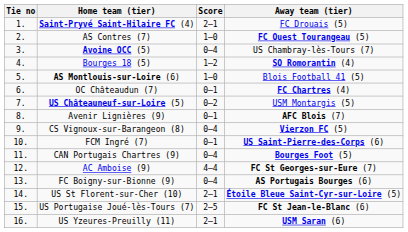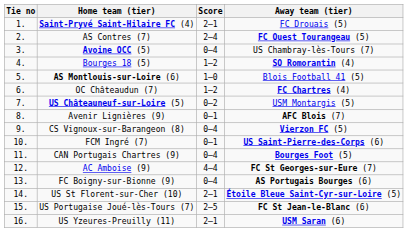AS Contres (7) | Score: 1–0 -> 2–4
OC Châteaudun (7) | Score: 0–1 -> 1–2
